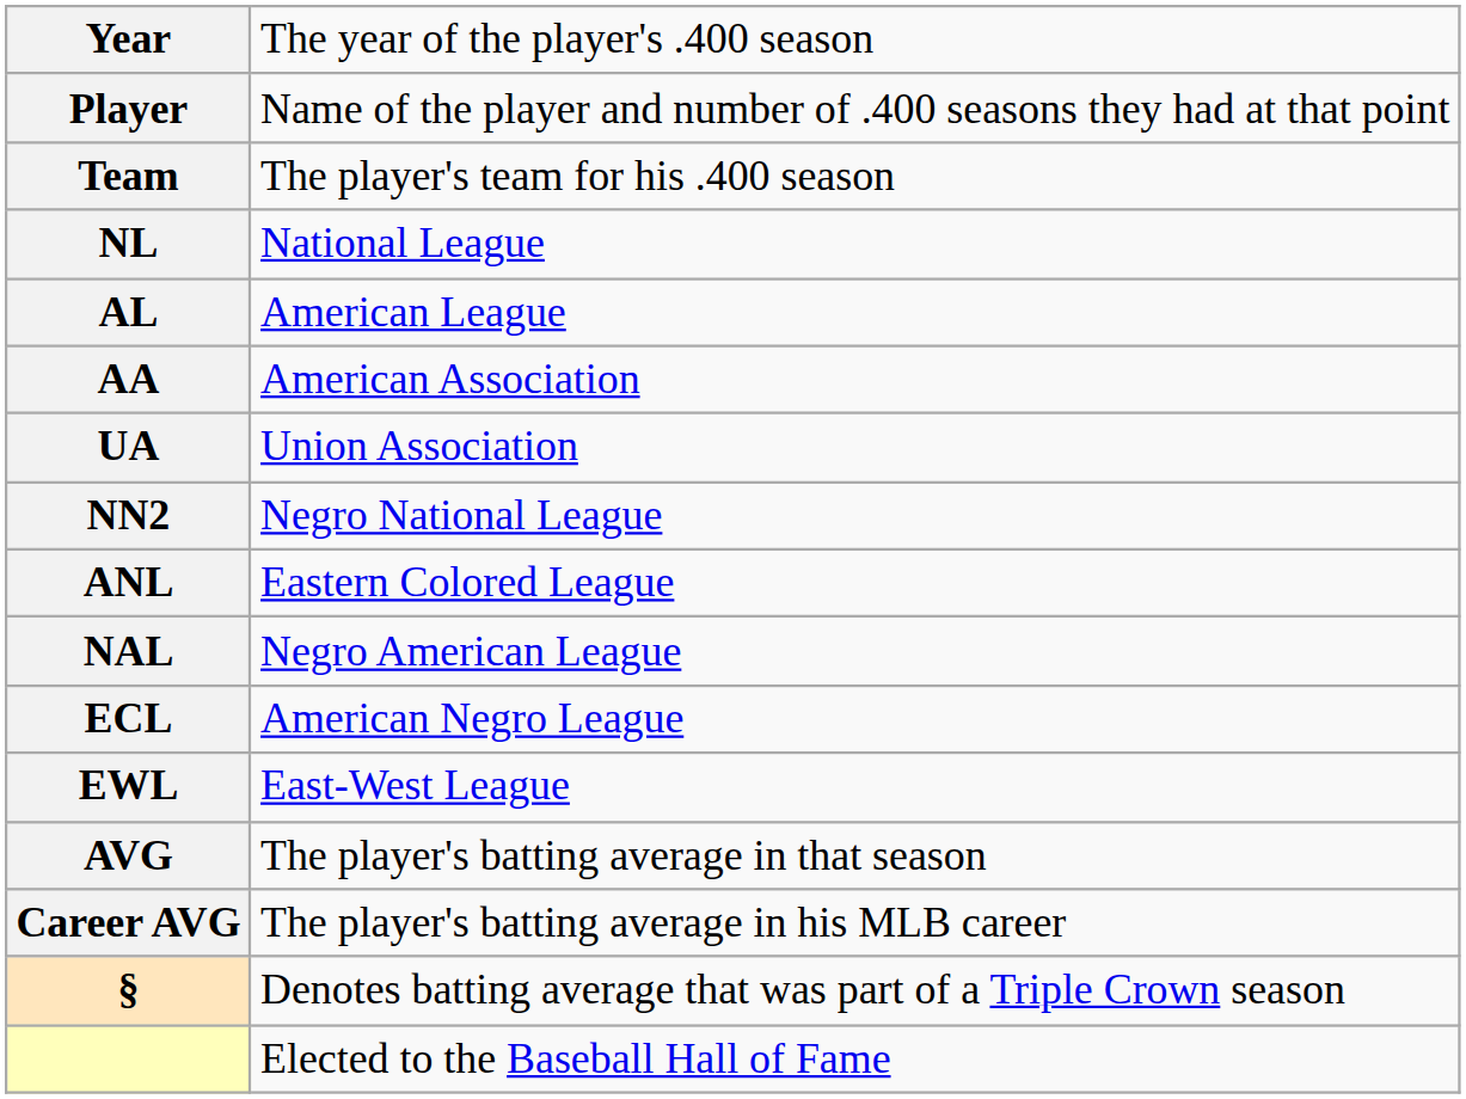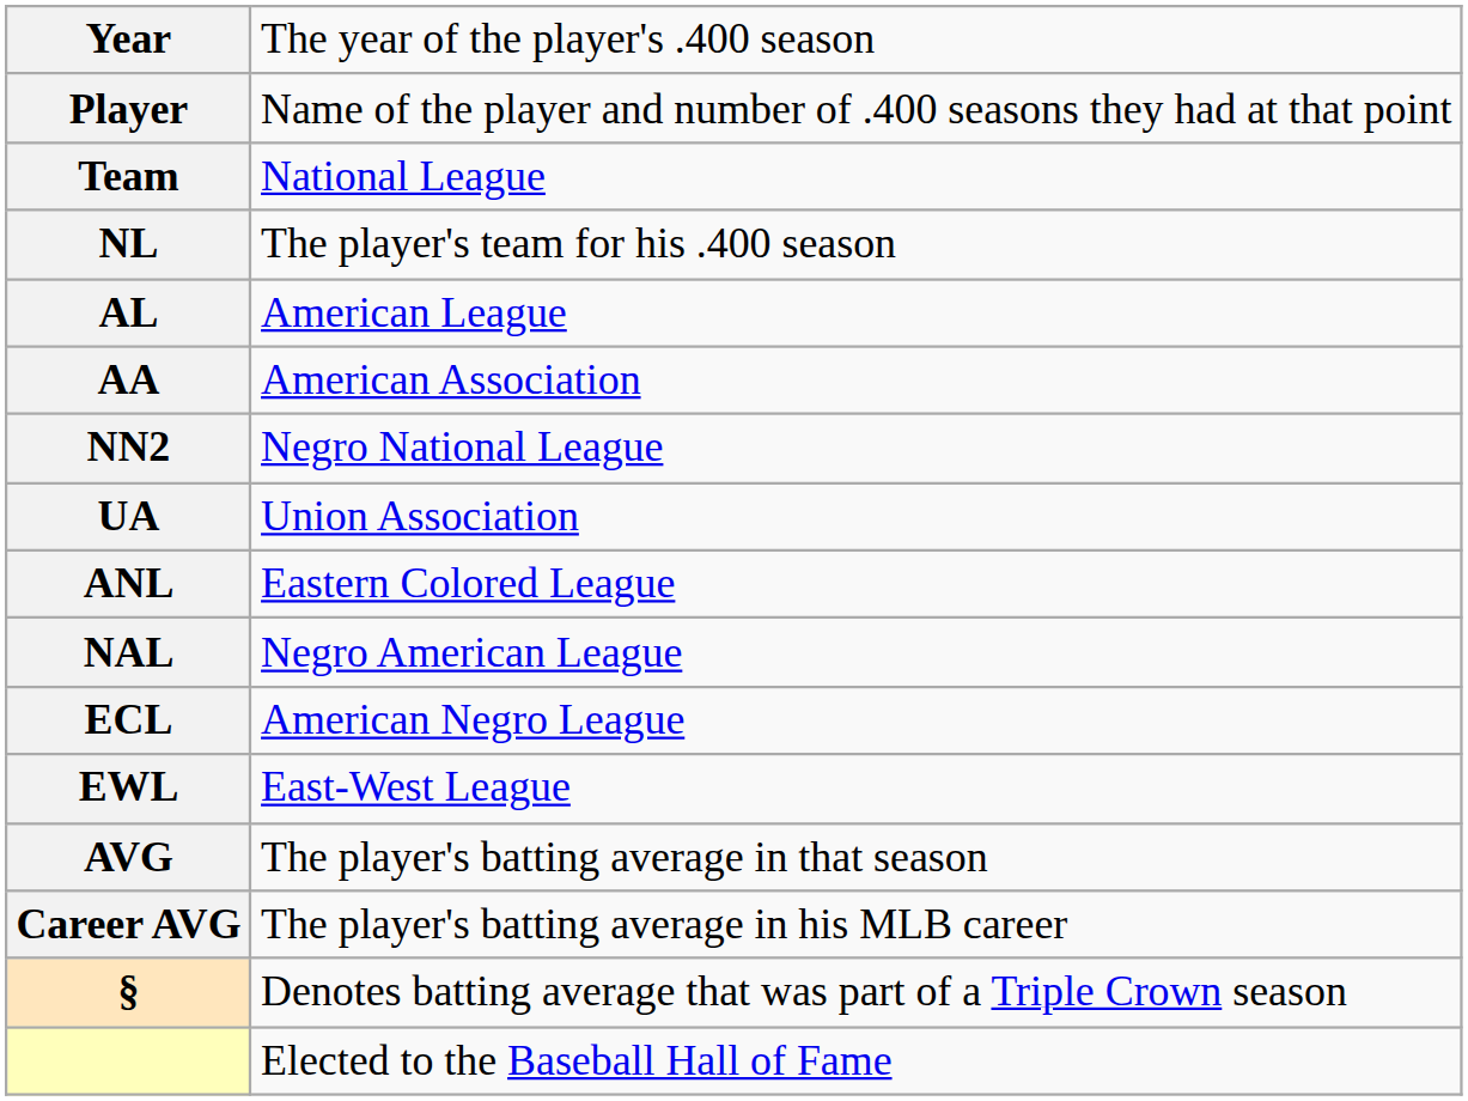Team | column 2: The player's team for his .400 season -> National League
NL | column 2: National League -> The player's team for his .400 season
rows swapped: UA <-> NN2
